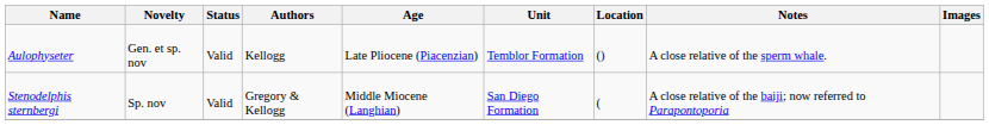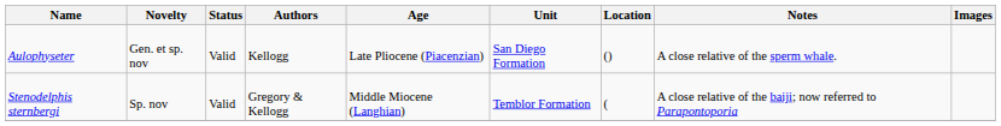Aulophyseter | Unit: Temblor Formation -> San Diego Formation
Stenodelphis sternbergi | Unit: San Diego Formation -> Temblor Formation
